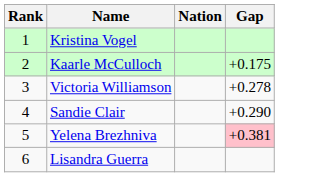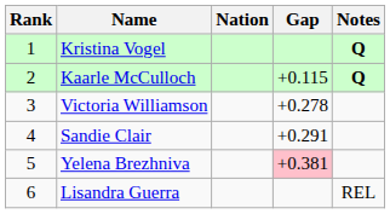+ column: Notes | Q | Q | REL
Kaarle McCulloch | Gap: +0.175 -> +0.115
Sandie Clair | Gap: +0.290 -> +0.291
